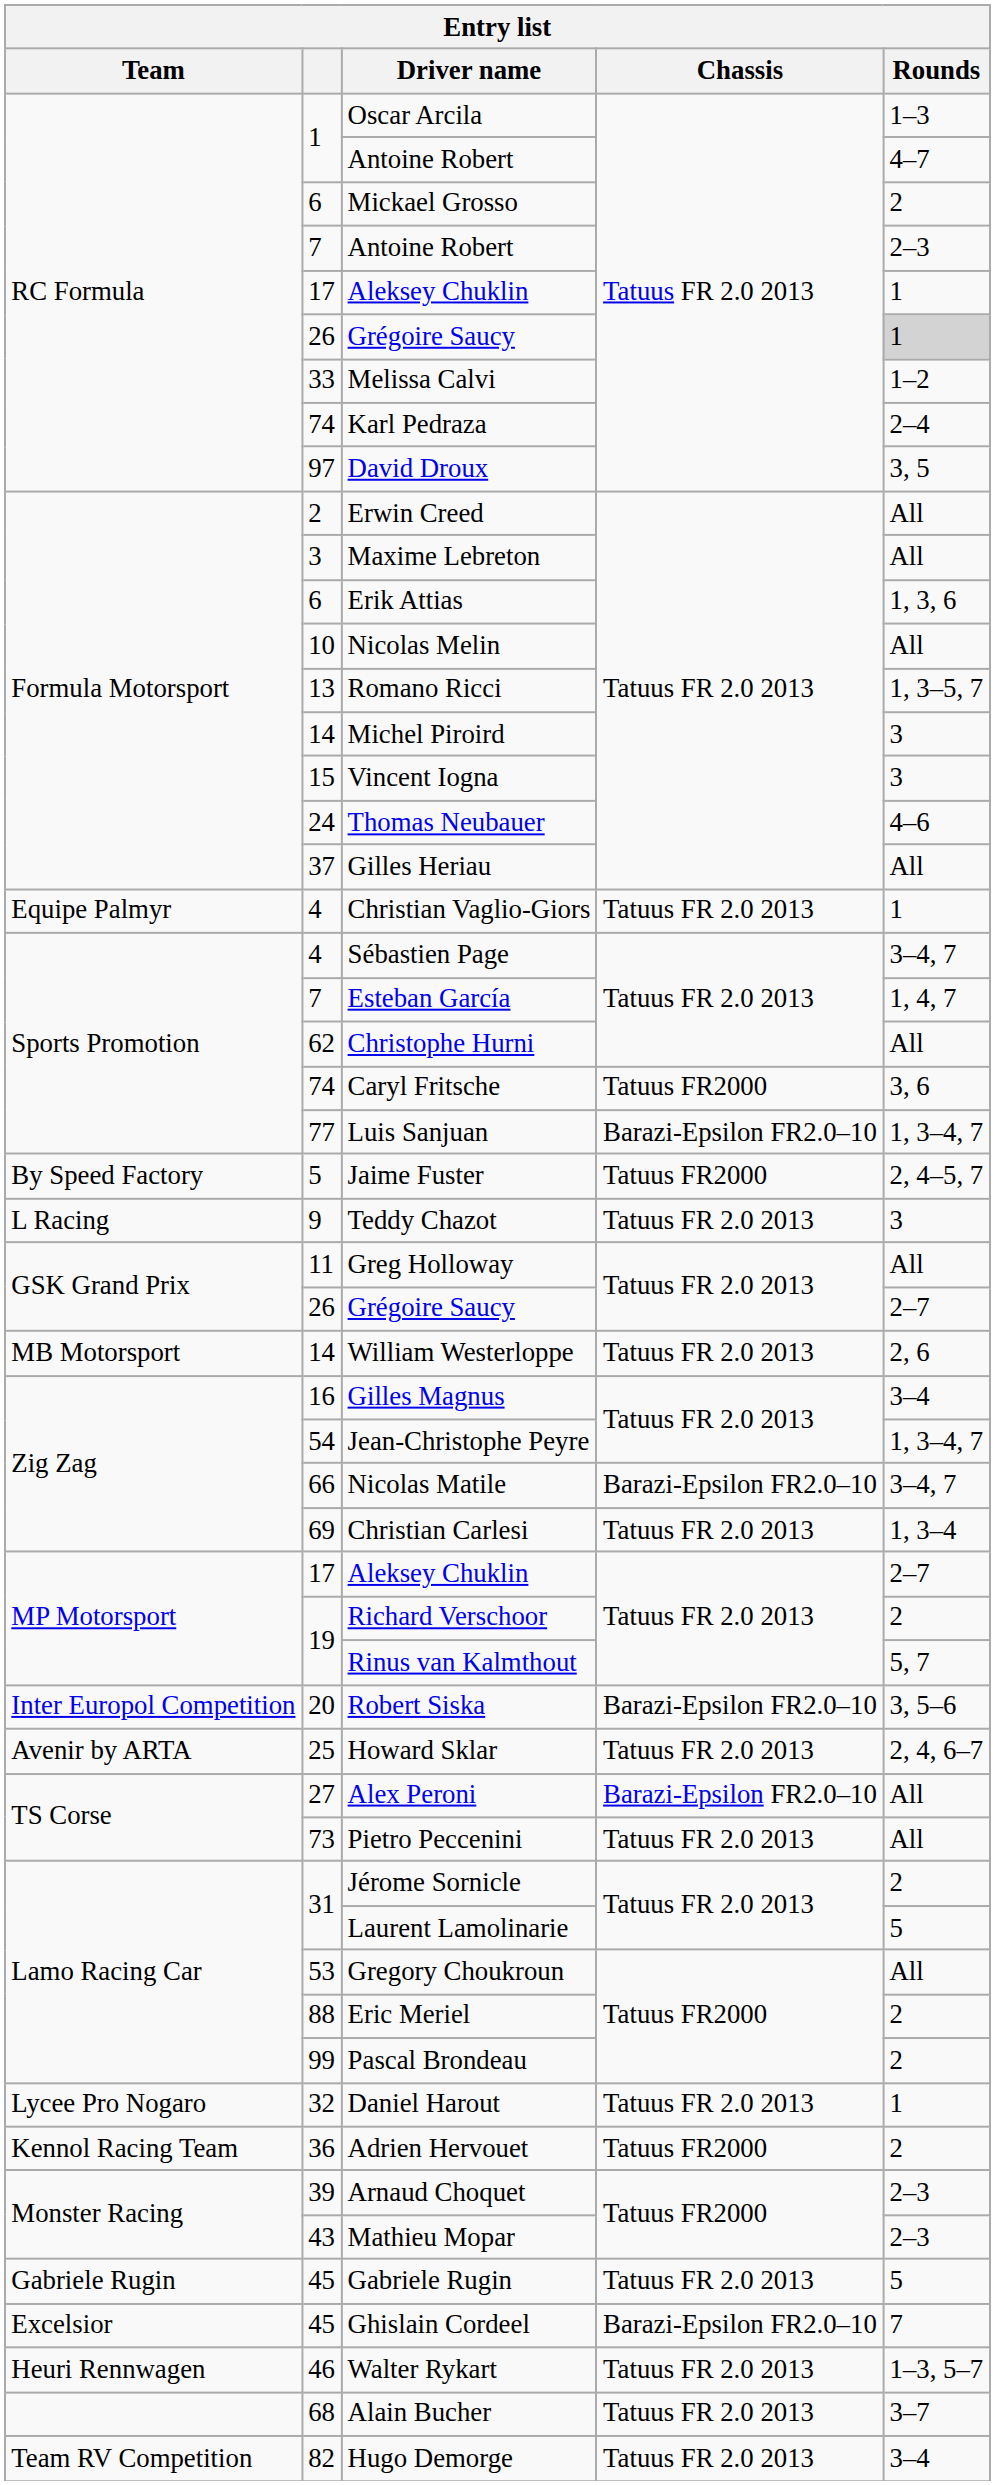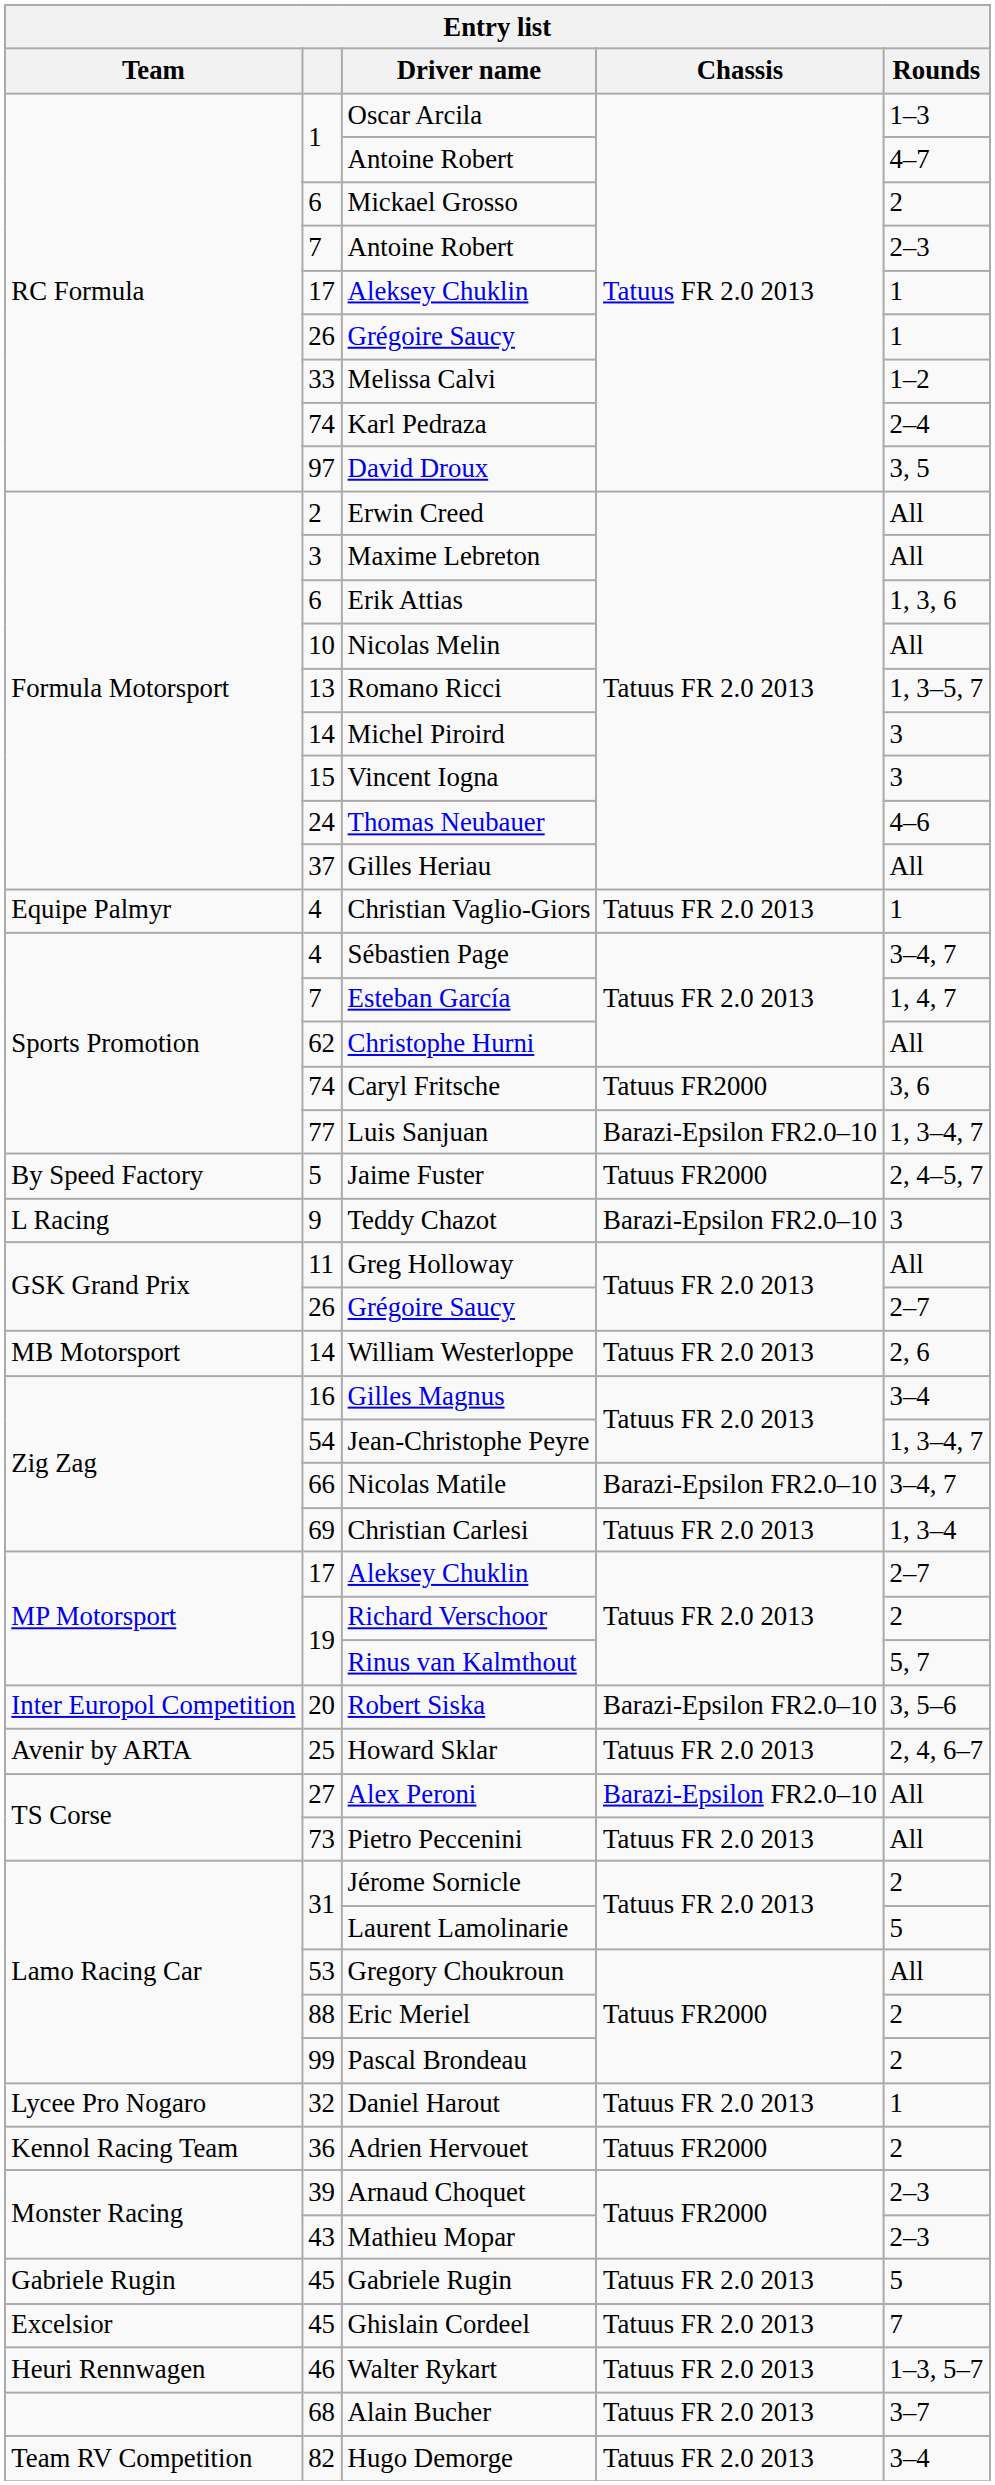RC Formula / Grégoire Saucy | Rounds: lightgrey background -> no background
Teddy Chazot | Chassis: Tatuus FR 2.0 2013 -> Barazi-Epsilon FR2.0–10
Ghislain Cordeel | Chassis: Barazi-Epsilon FR2.0–10 -> Tatuus FR 2.0 2013
